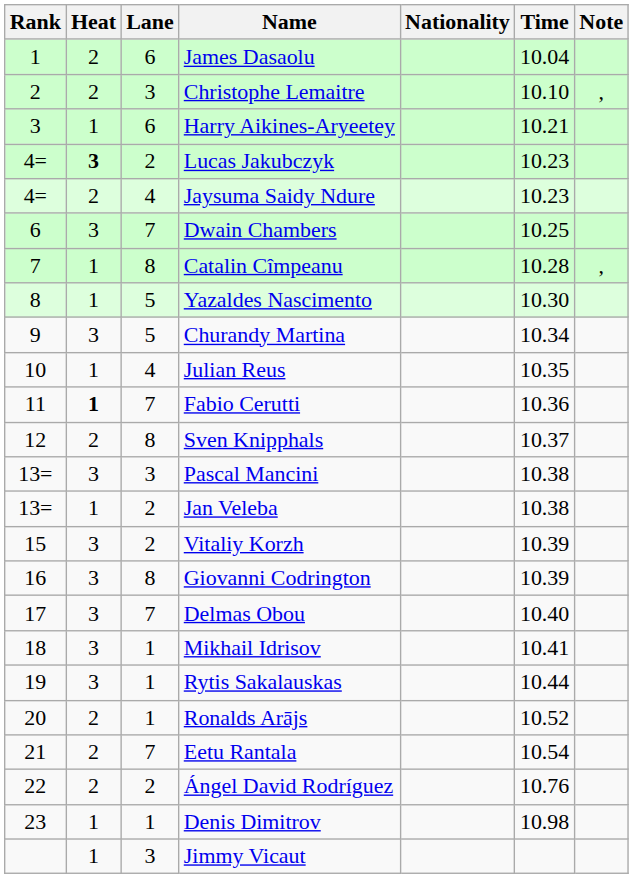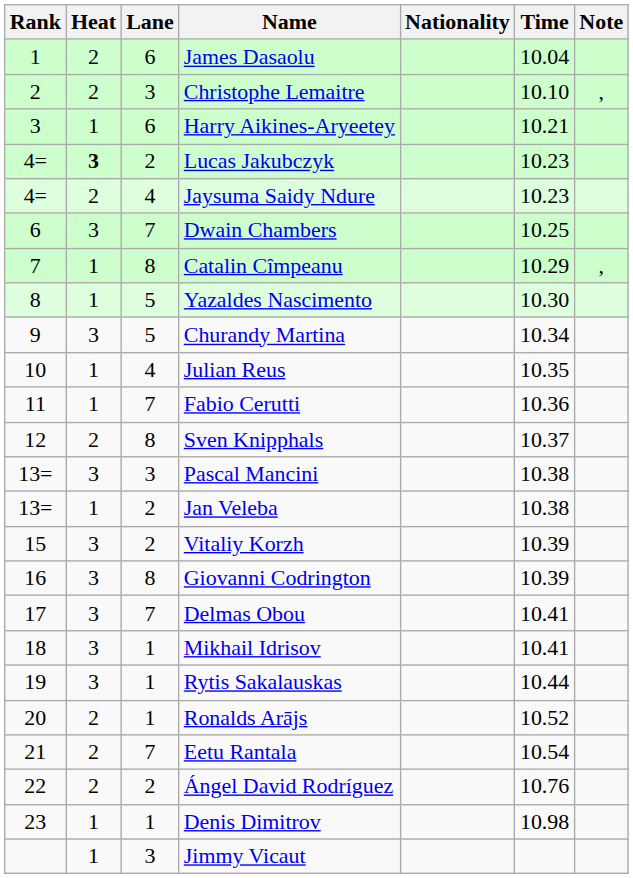Catalin Cîmpeanu | Time: 10.28 -> 10.29
Fabio Cerutti | Heat: bold -> normal
Delmas Obou | Time: 10.40 -> 10.41
